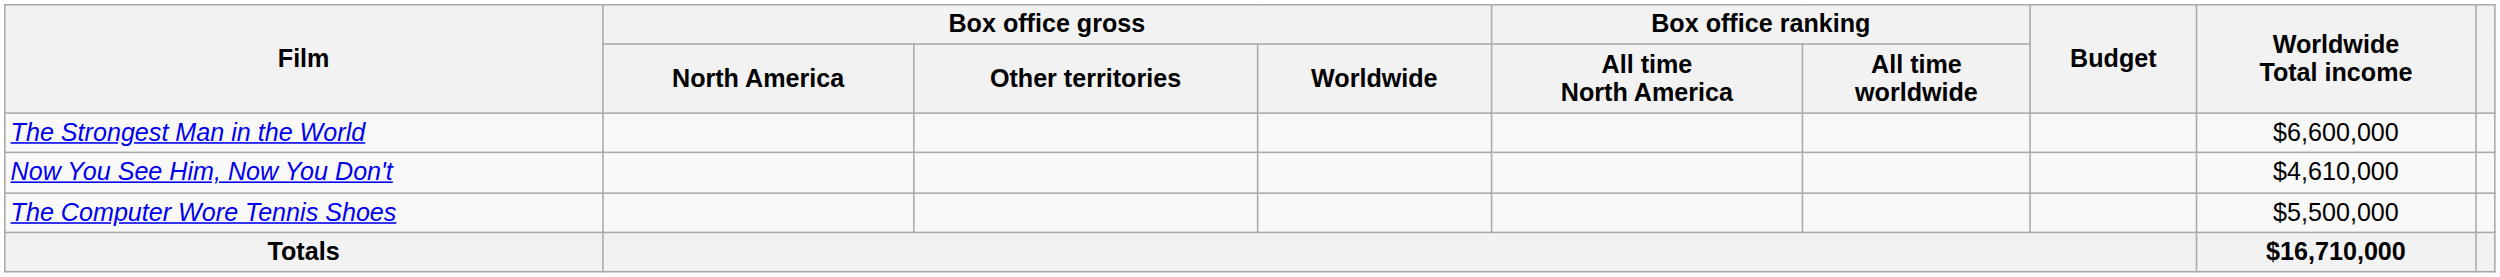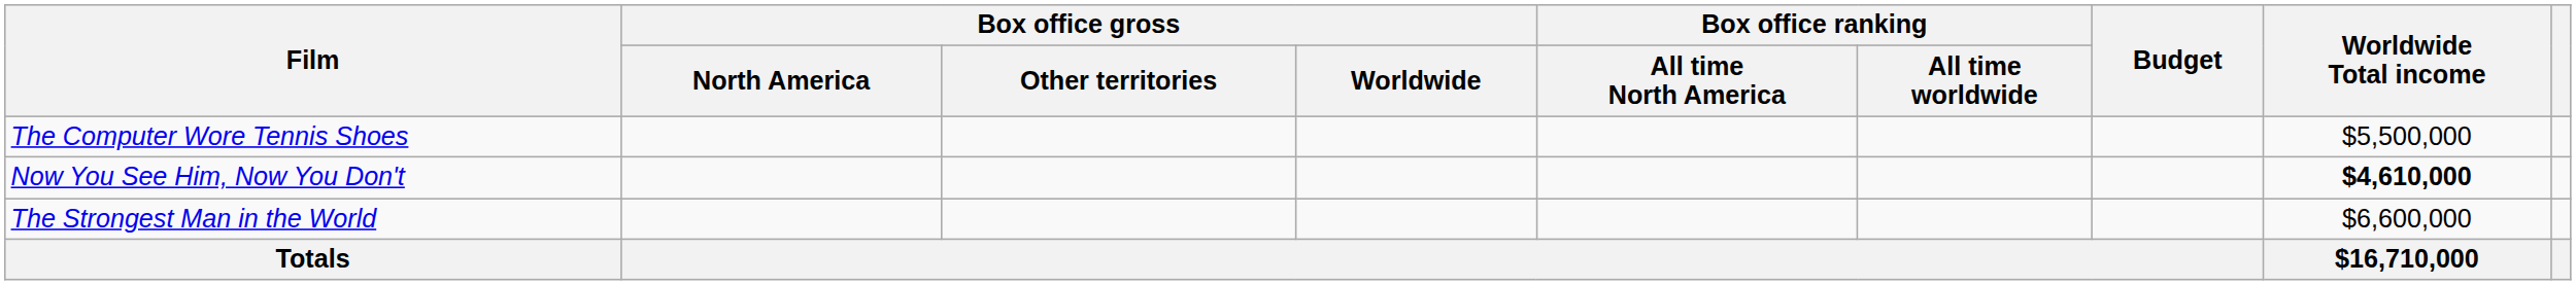rows swapped: The Computer Wore Tennis Shoes <-> The Strongest Man in the World
Now You See Him, Now You Don't | Worldwide Total income: normal -> bold
